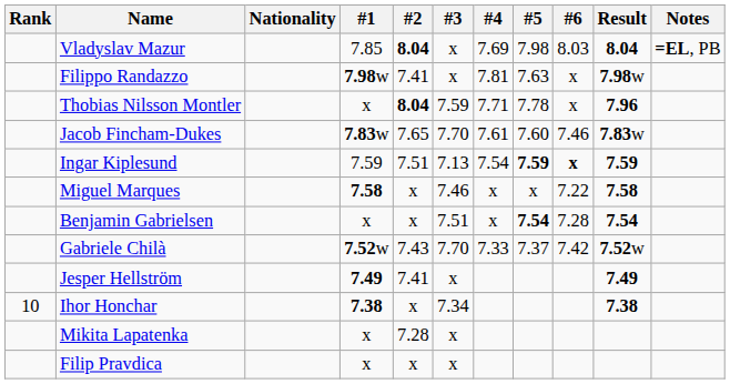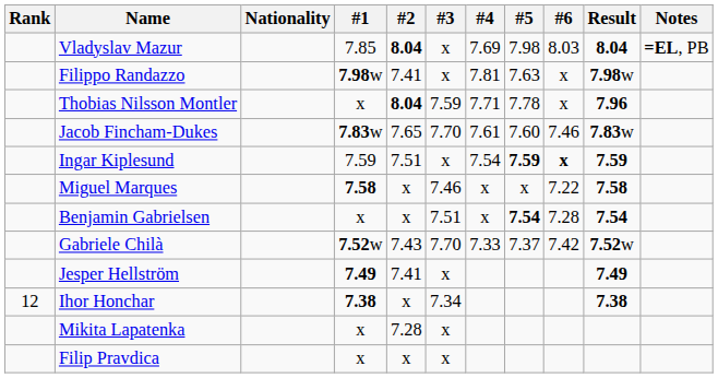Ingar Kiplesund | #3: 7.13 -> x
Ihor Honchar | Rank: 10 -> 12
